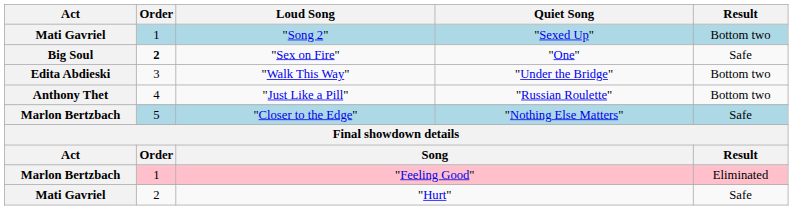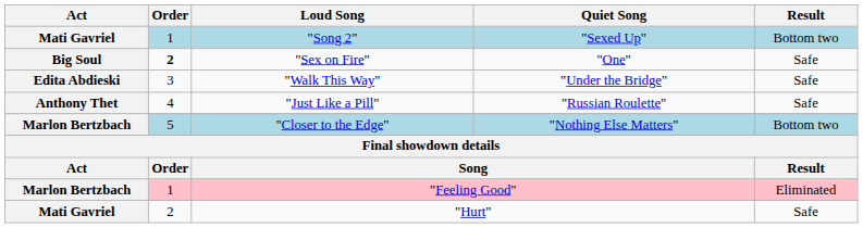"Walk This Way" | Result: Bottom two -> Safe
"Just Like a Pill" | Result: Bottom two -> Safe
"Closer to the Edge" | Result: Safe -> Bottom two
